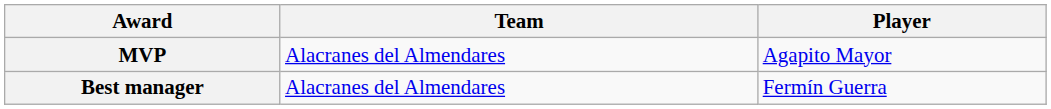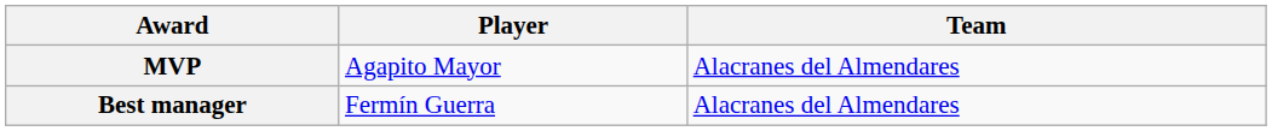columns swapped: Player <-> Team
